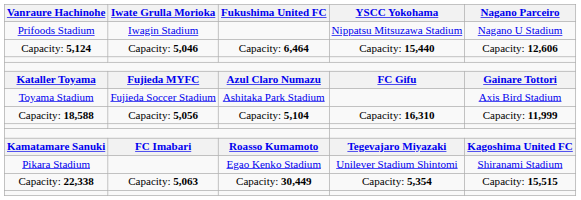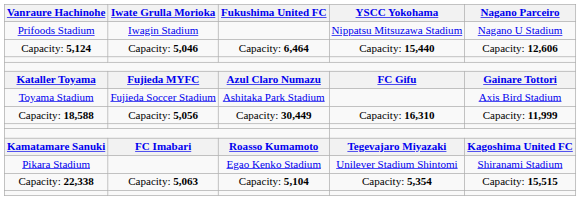Capacity: 18,588 | Fukushima United FC: Capacity: 5,104 -> Capacity: 30,449
Capacity: 22,338 | Fukushima United FC: Capacity: 30,449 -> Capacity: 5,104
